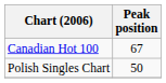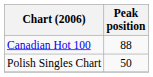Canadian Hot 100 | Peak position: 67 -> 88
